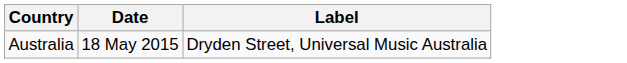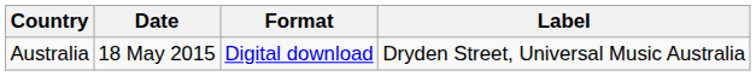+ column: Format | Digital download
